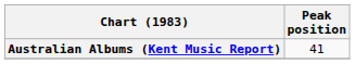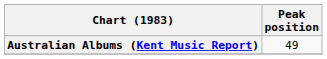Australian Albums (Kent Music Report) | Peak position: 41 -> 49
